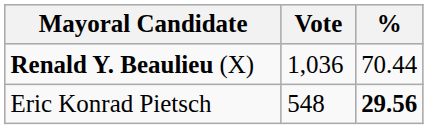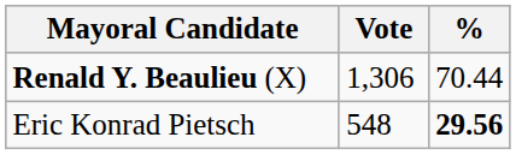Renald Y. Beaulieu (X) | Vote: 1,036 -> 1,306
